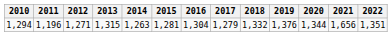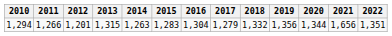1,294 | 2011: 1,196 -> 1,266
1,294 | 2012: 1,271 -> 1,201
1,294 | 2015: 1,281 -> 1,283
1,294 | 2019: 1,376 -> 1,356
